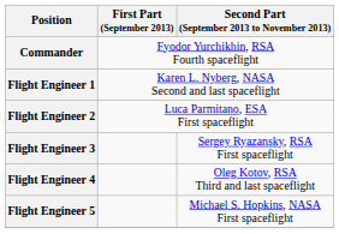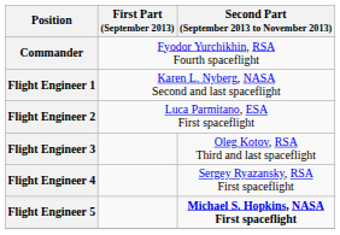Flight Engineer 3 | Second Part (September 2013 to November 2013): Sergey Ryazansky, RSA First spaceflight -> Oleg Kotov, RSA Third and last spaceflight
Flight Engineer 4 | Second Part (September 2013 to November 2013): Oleg Kotov, RSA Third and last spaceflight -> Sergey Ryazansky, RSA First spaceflight
Flight Engineer 5 | Second Part (September 2013 to November 2013): normal -> bold
